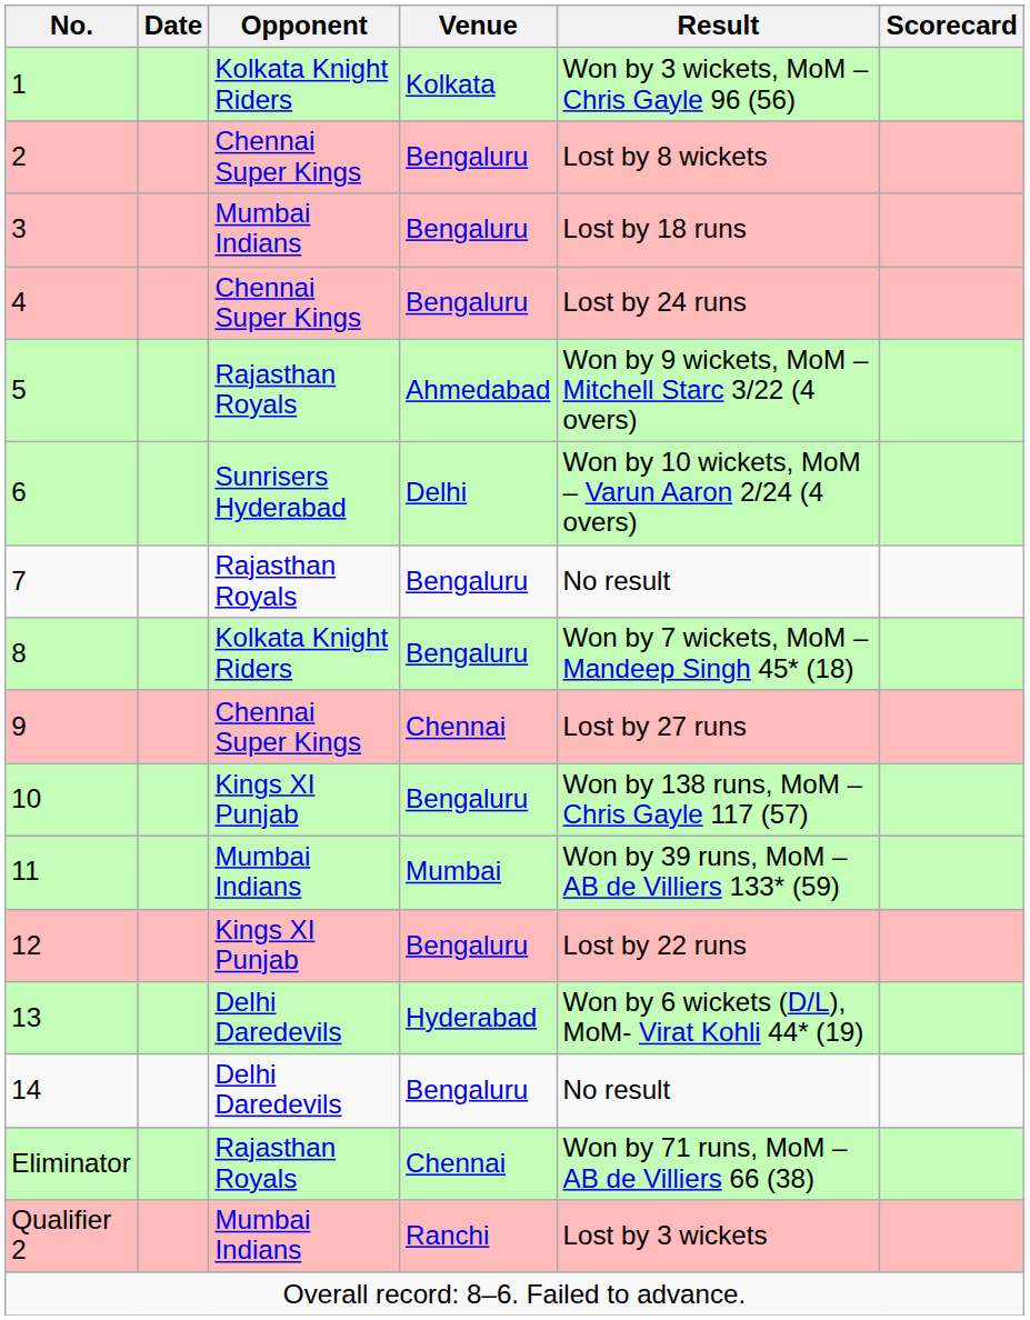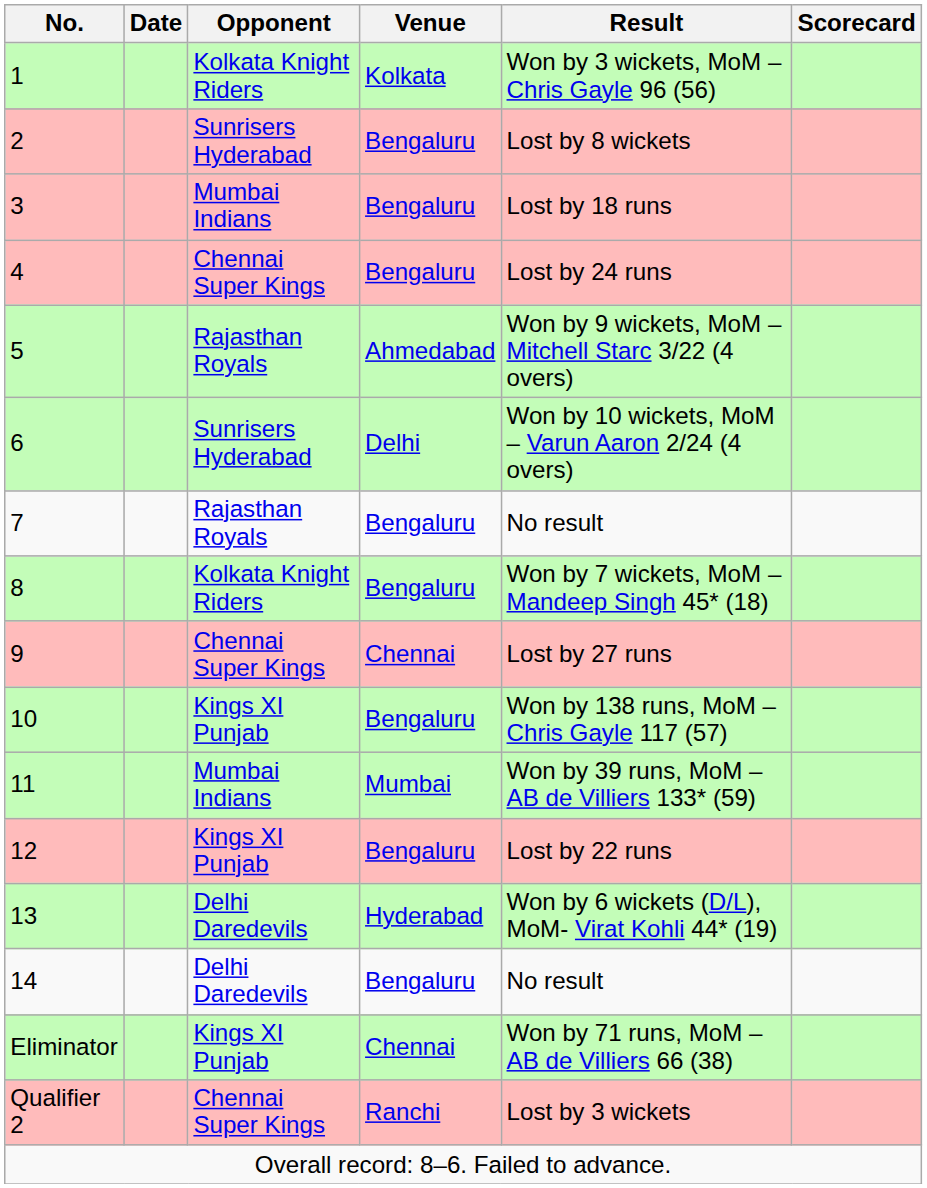2 | Opponent: Chennai Super Kings -> Sunrisers Hyderabad
Eliminator | Opponent: Rajasthan Royals -> Kings XI Punjab
Qualifier 2 | Opponent: Mumbai Indians -> Chennai Super Kings
